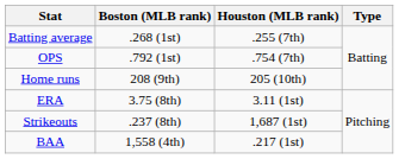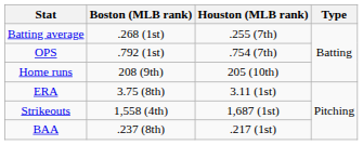Strikeouts | Boston (MLB rank): .237 (8th) -> 1,558 (4th)
BAA | Boston (MLB rank): 1,558 (4th) -> .237 (8th)
